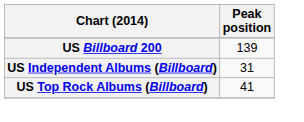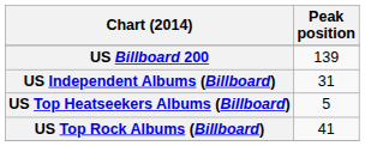+ row: US Top Heatseekers Albums (Billboard) | 5
